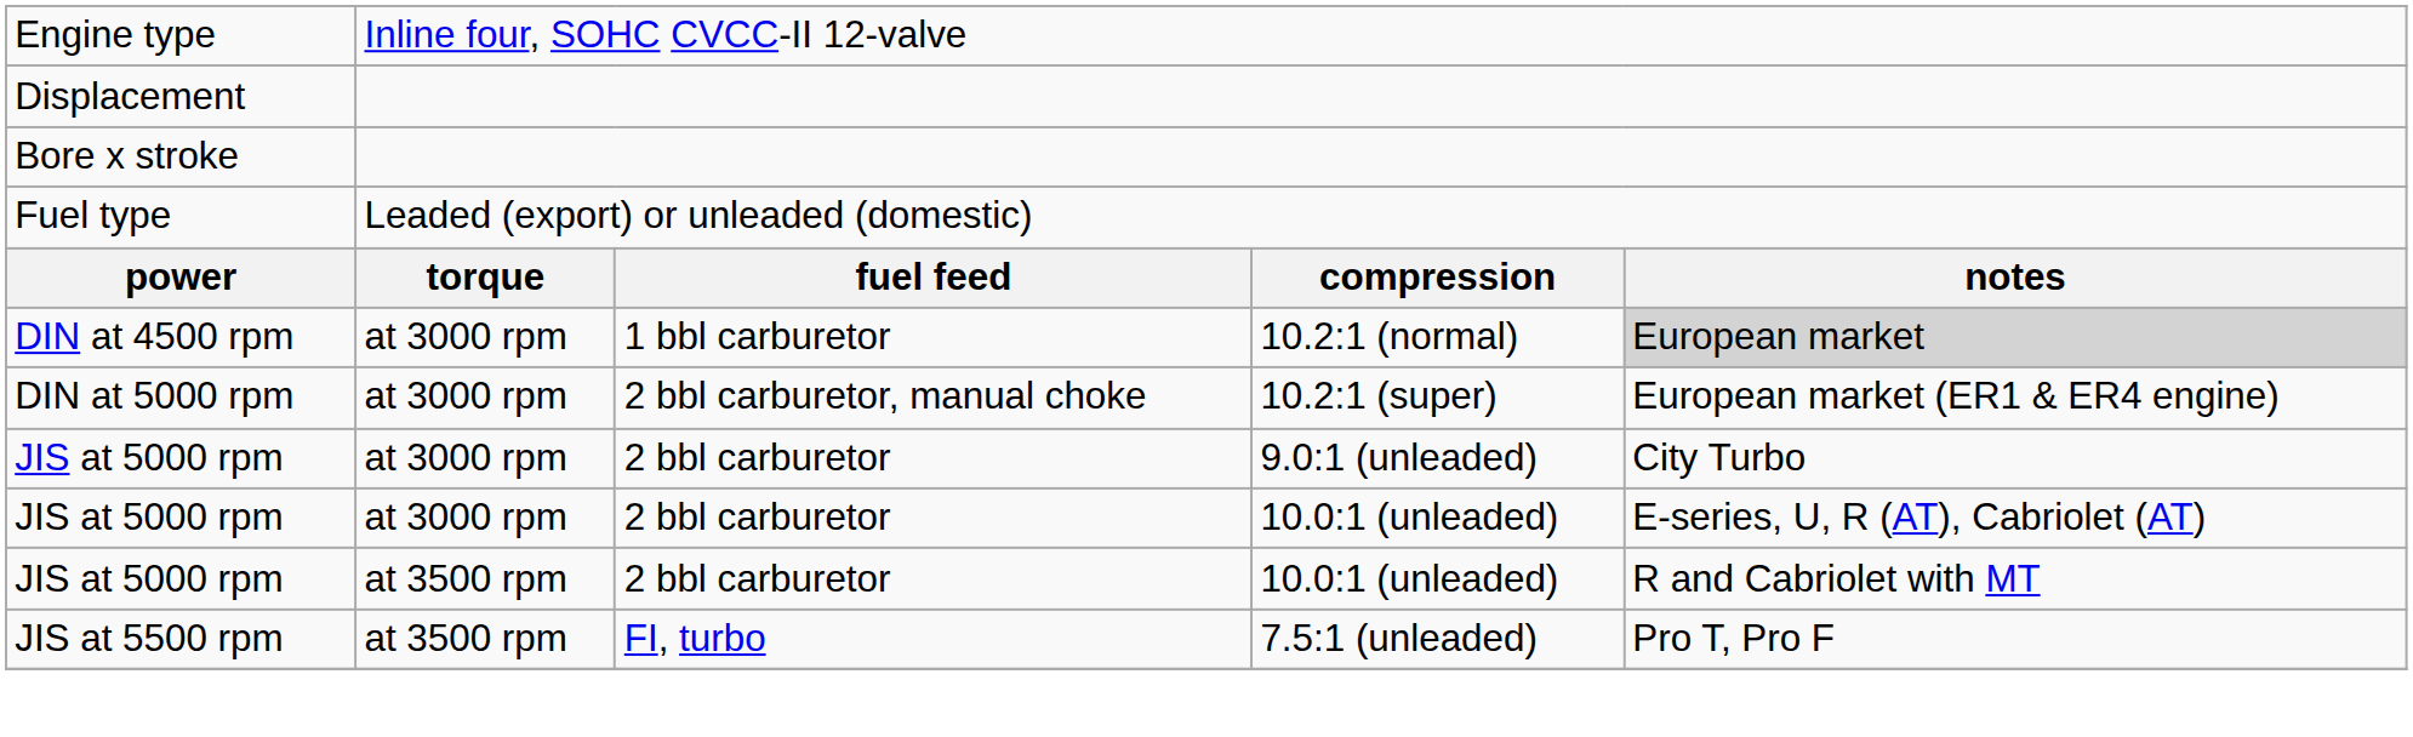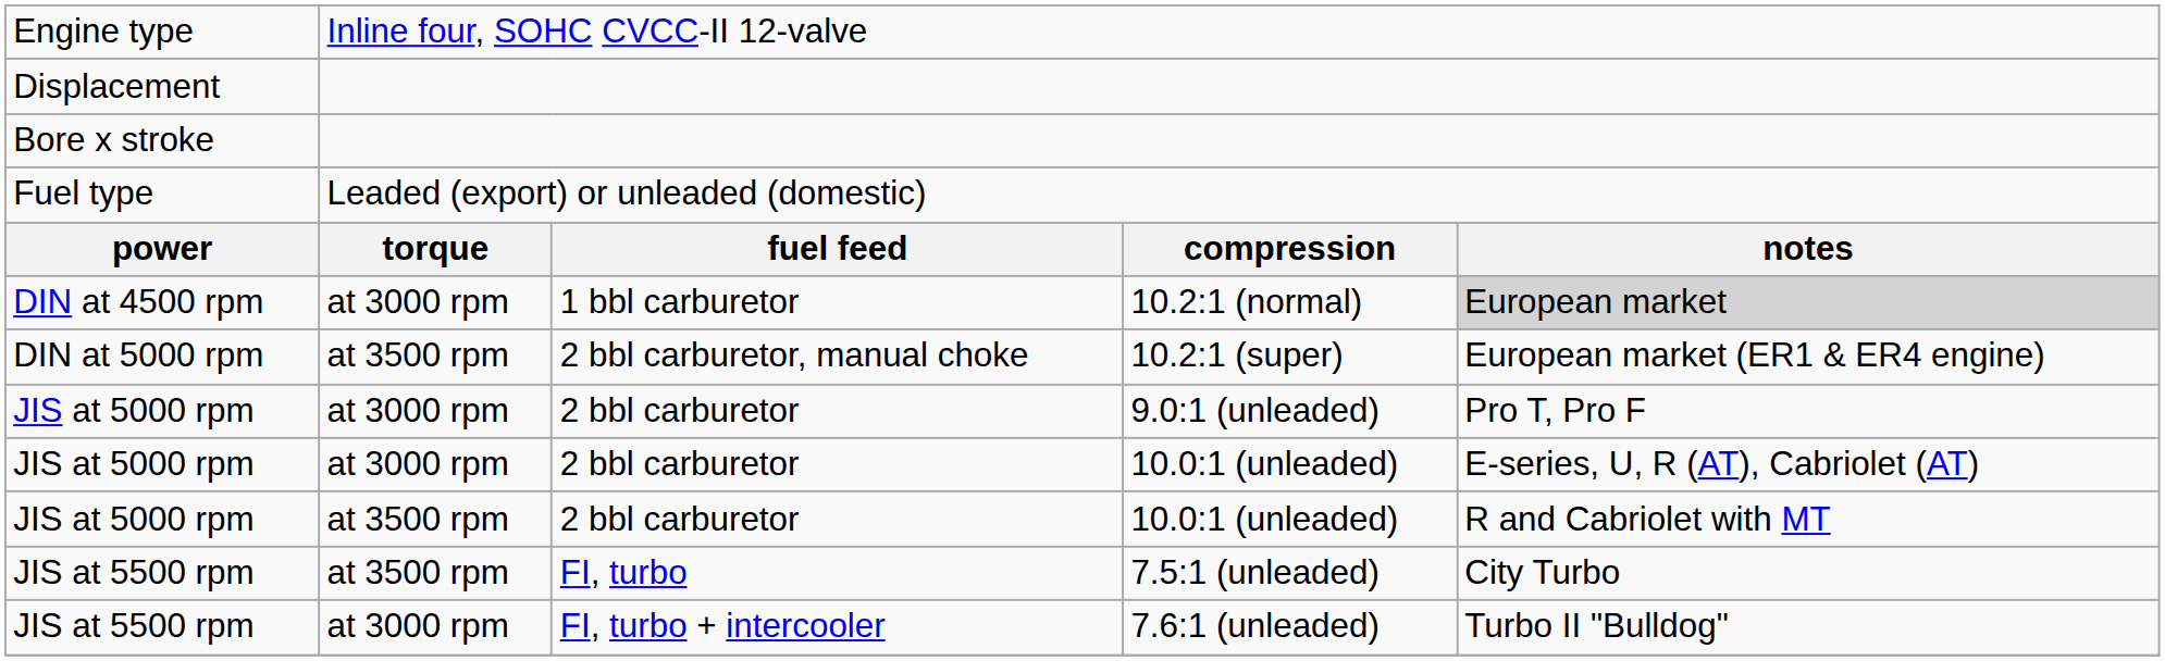10.2:1 (super) | column 2: at 3000 rpm -> at 3500 rpm
9.0:1 (unleaded) | column 5: City Turbo -> Pro T, Pro F
7.5:1 (unleaded) | column 5: Pro T, Pro F -> City Turbo
+ row: JIS at 5500 rpm | at 3000 rpm | FI, turbo + intercooler | 7.6:1 (unleaded) | Turbo II "Bulldog"
